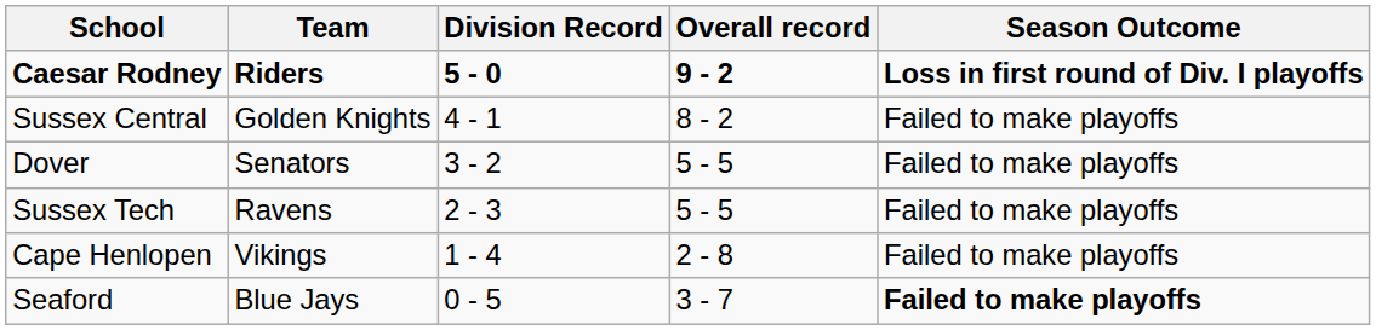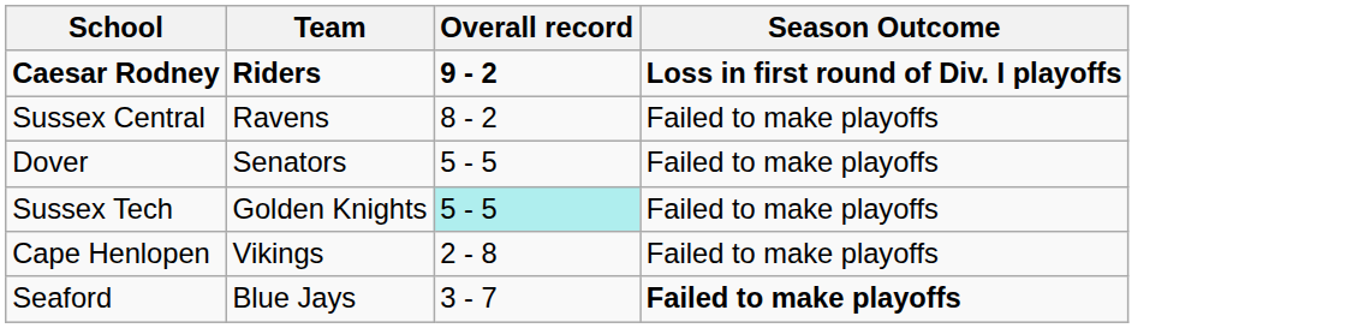- column: Division Record | 5 - 0 | 4 - 1 | 3 - 2 | 2 - 3 | 1 - 4 | 0 - 5
Sussex Central | Team: Golden Knights -> Ravens
Sussex Tech | Team: Ravens -> Golden Knights
Sussex Tech | Overall record: no background -> paleturquoise background
